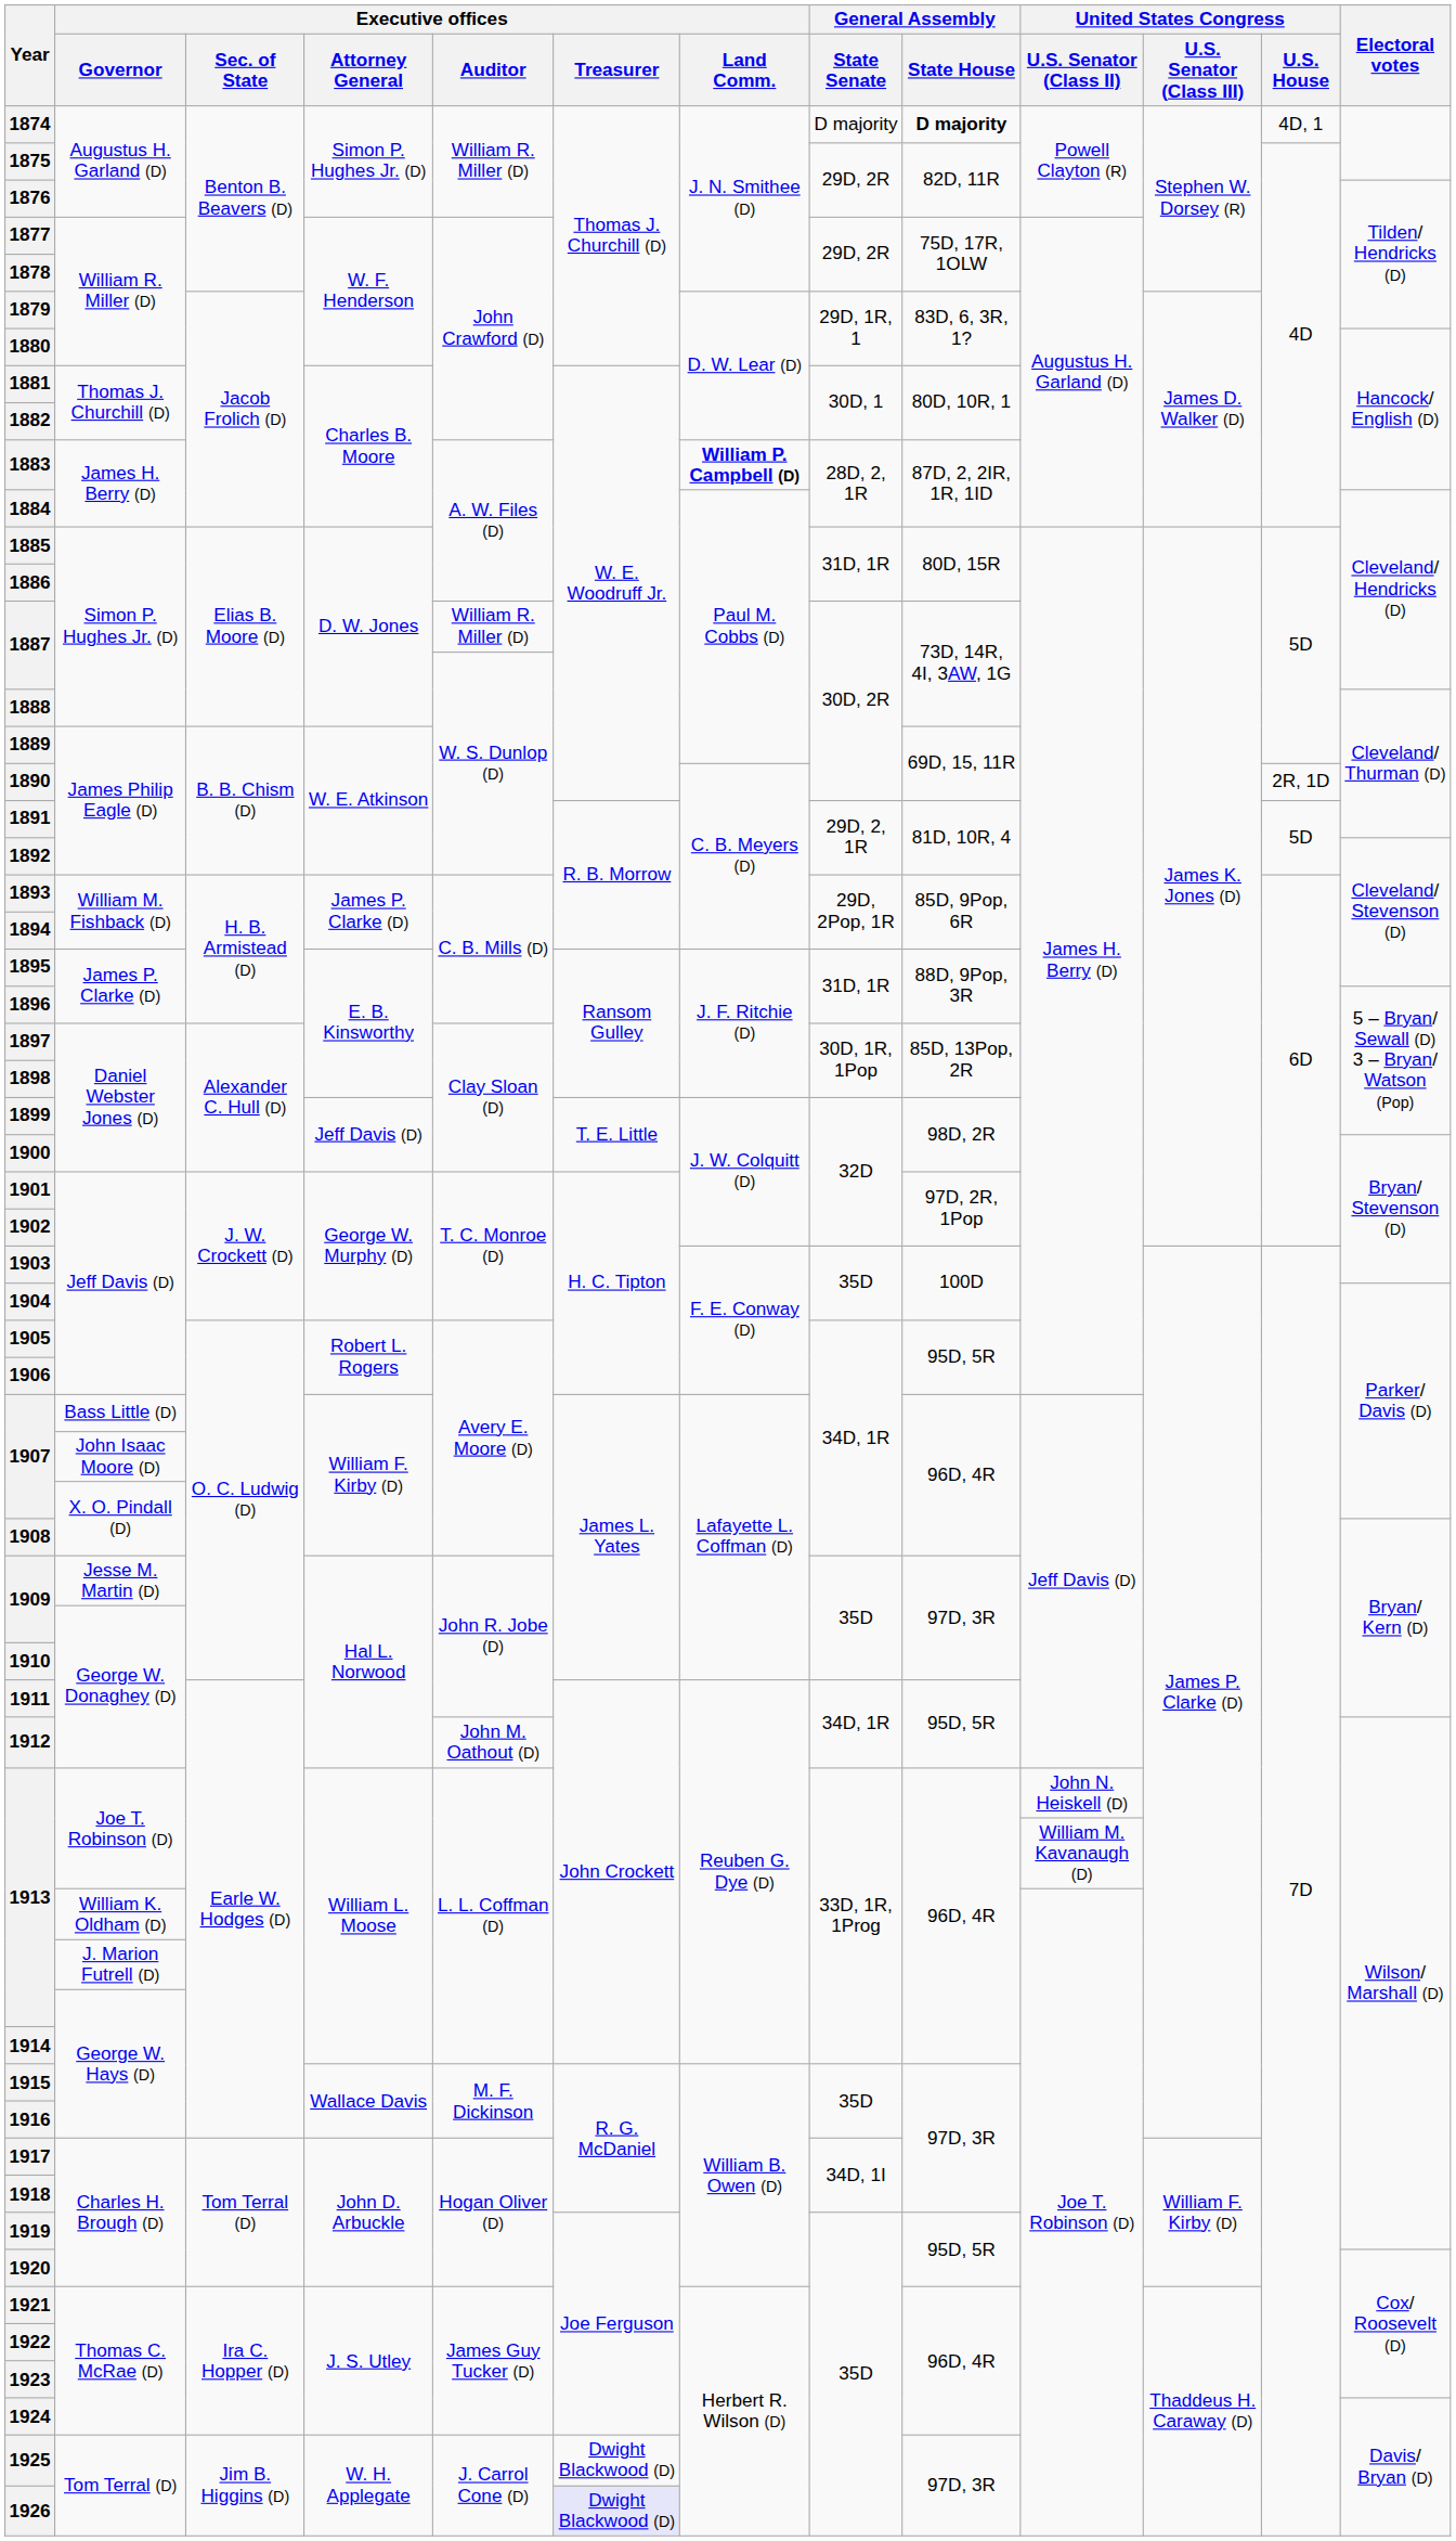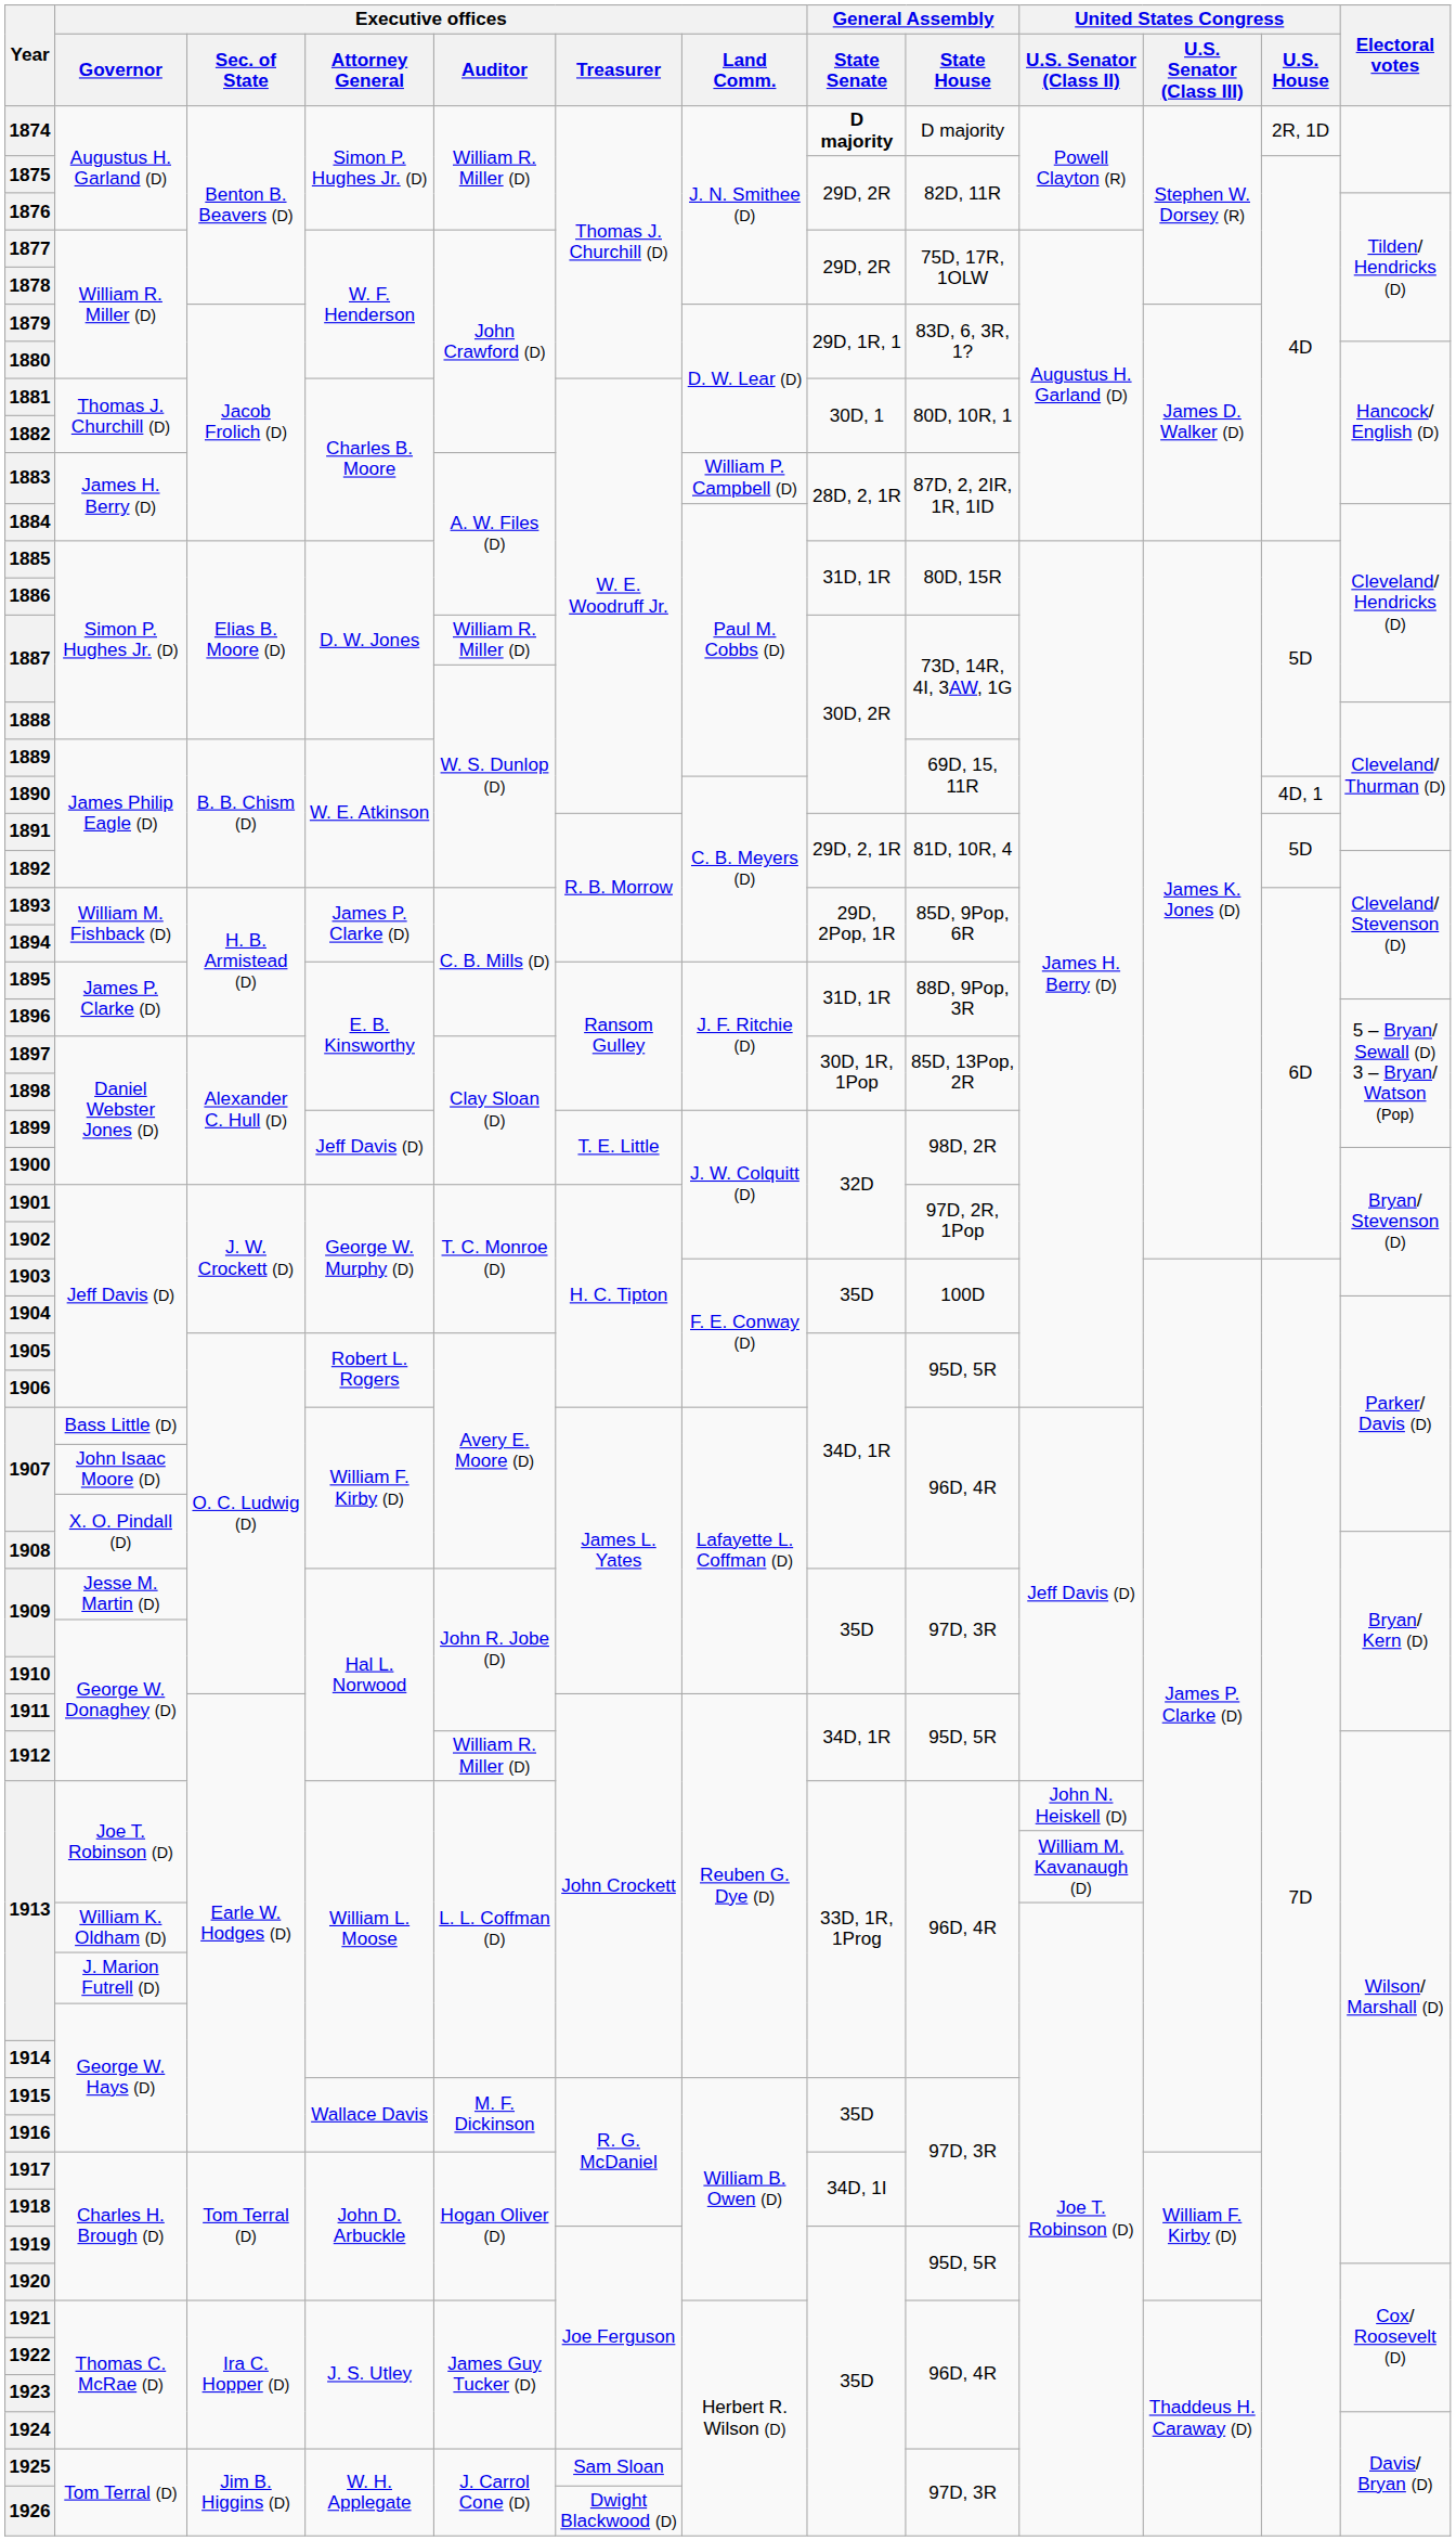1874 | General Assembly / State Senate: normal -> bold
1874 | General Assembly / State House: bold -> normal
1874 | United States Congress / U.S. House: 4D, 1 -> 2R, 1D
1883 | Executive offices / Land Comm.: bold -> normal
1890 | United States Congress / U.S. House: 2R, 1D -> 4D, 1
1912 | Executive offices / Auditor: John M. Oathout (D) -> William R. Miller (D)
1925 | Executive offices / Treasurer: Dwight Blackwood (D) -> Sam Sloan
1926 | Executive offices / Treasurer: lavender background -> no background
